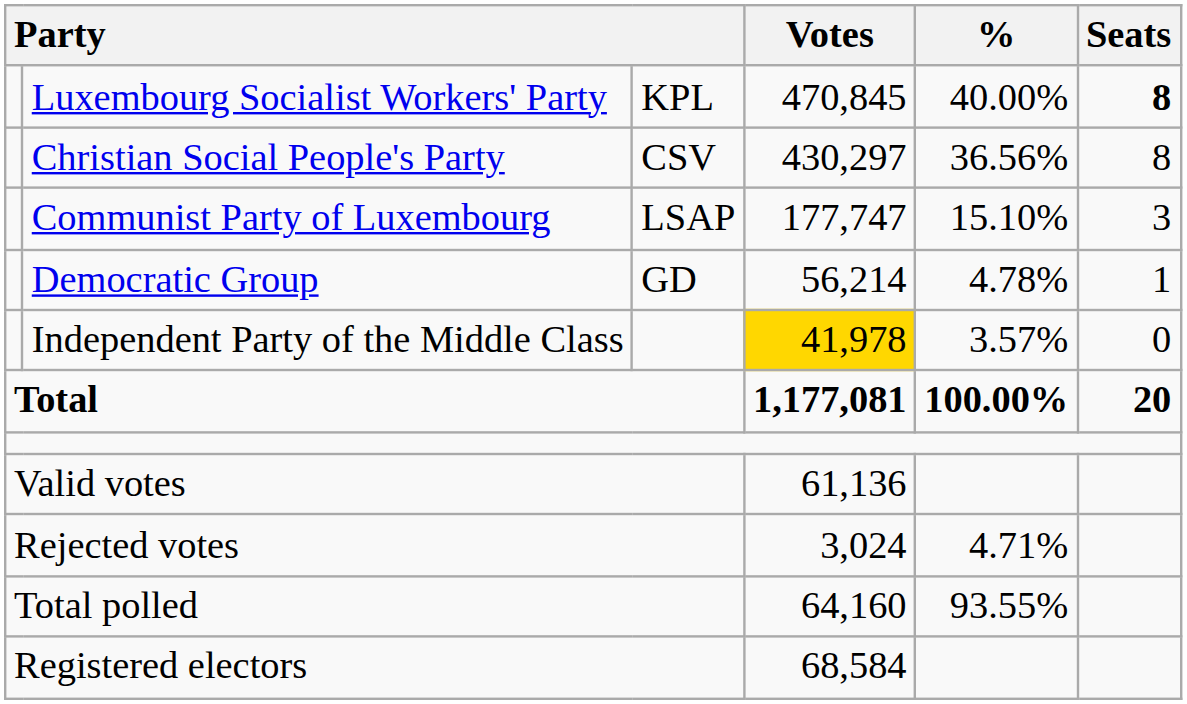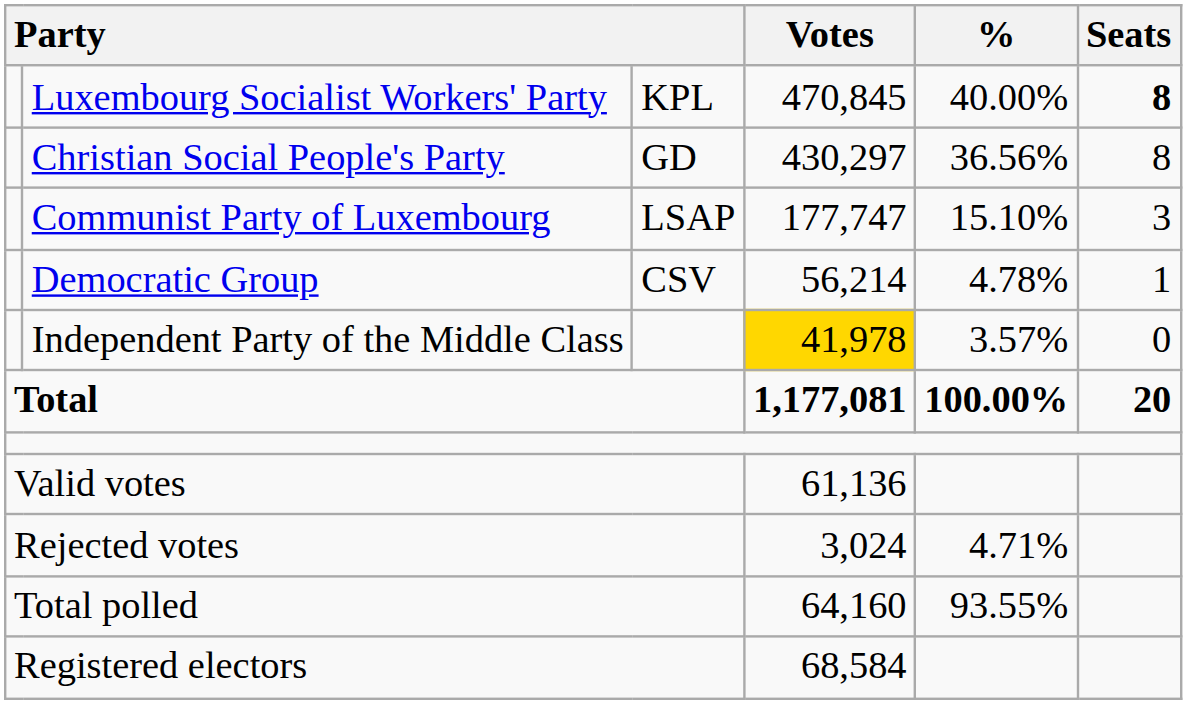Christian Social People's Party | column 3: CSV -> GD
Democratic Group | column 3: GD -> CSV
